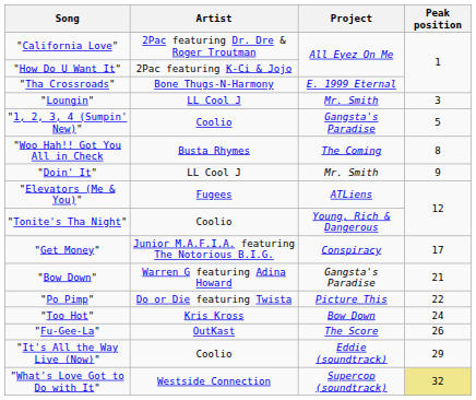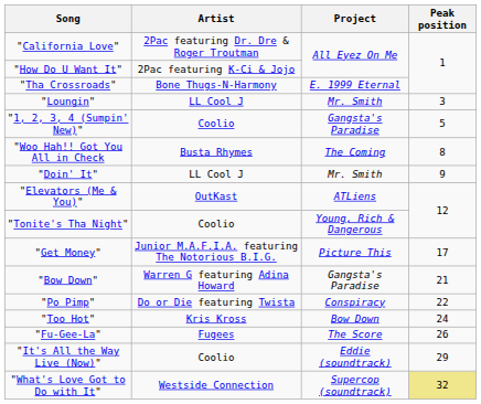"Elevators (Me & You)" | Artist: Fugees -> OutKast
"Get Money" | Project: Conspiracy -> Picture This
"Po Pimp" | Project: Picture This -> Conspiracy
"Fu-Gee-La" | Artist: OutKast -> Fugees
